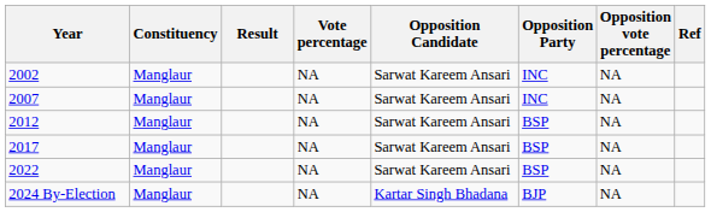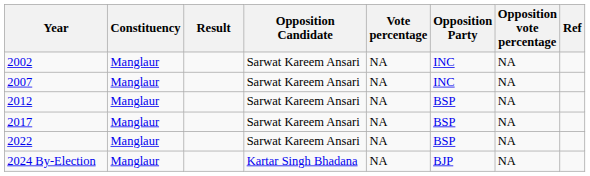columns swapped: Vote percentage <-> Opposition Candidate
